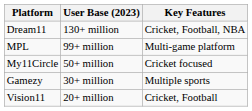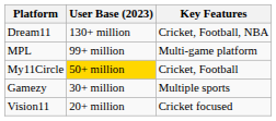My11Circle | User Base (2023): no background -> gold background
My11Circle | Key Features: Cricket focused -> Cricket, Football
Vision11 | Key Features: Cricket, Football -> Cricket focused
